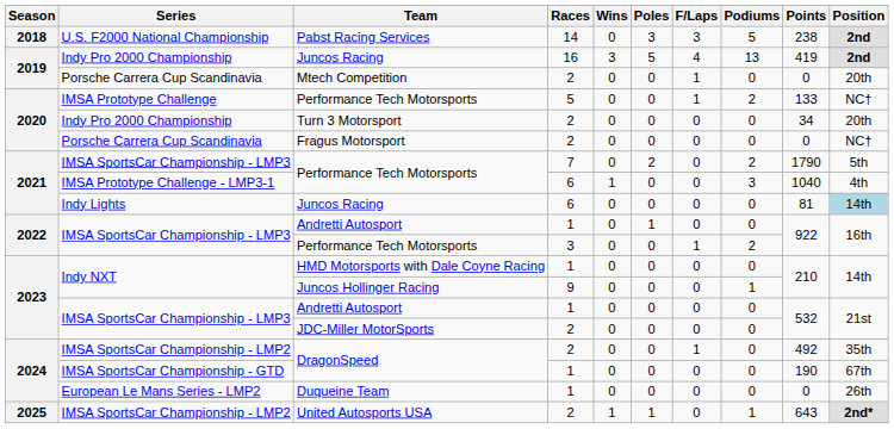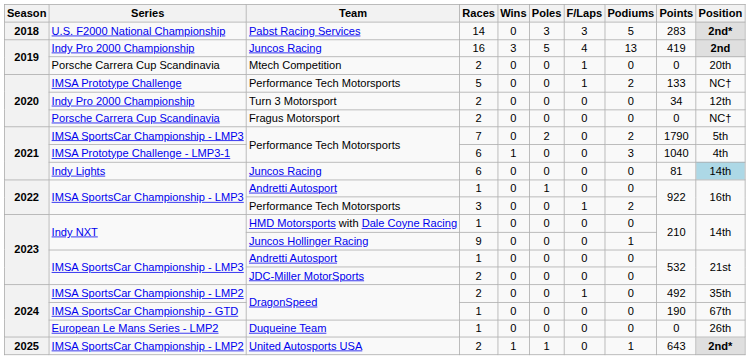Pabst Racing Services | Points: 238 -> 283
Pabst Racing Services | Position: 2nd -> 2nd*
Turn 3 Motorsport | Position: 20th -> 12th
